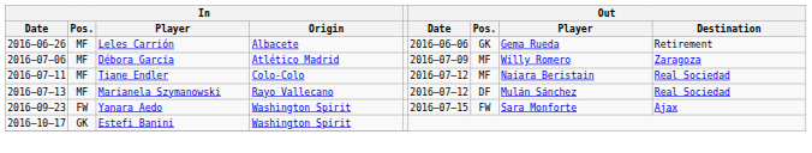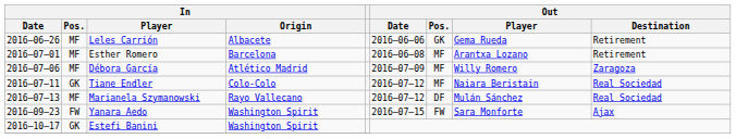+ row: 2016–07–01 | MF | Esther Romero | Barcelona | 2016–06–08 | MF | Arantxa Lozano | Retirement
Tiane Endler | In / Pos.: MF -> GK
